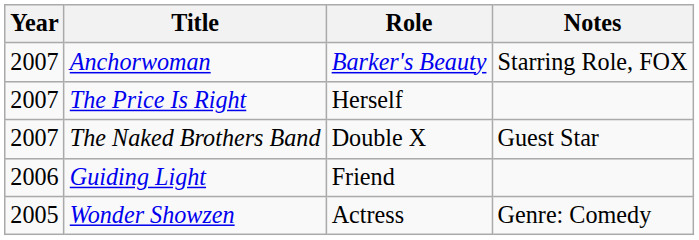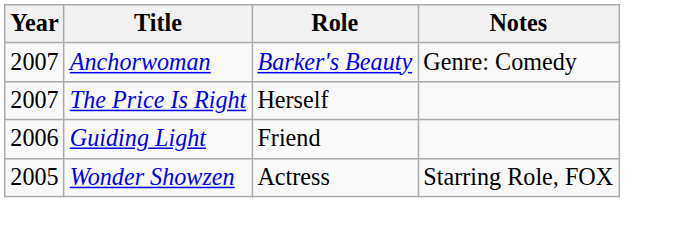Anchorwoman | Notes: Starring Role, FOX -> Genre: Comedy
- row: 2007 | The Naked Brothers Band | Double X | Guest Star
Wonder Showzen | Notes: Genre: Comedy -> Starring Role, FOX
